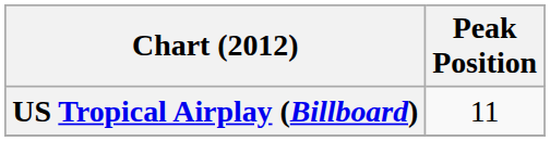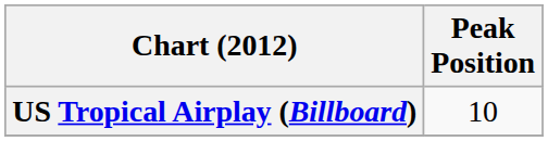US Tropical Airplay (Billboard) | Peak Position: 11 -> 10
